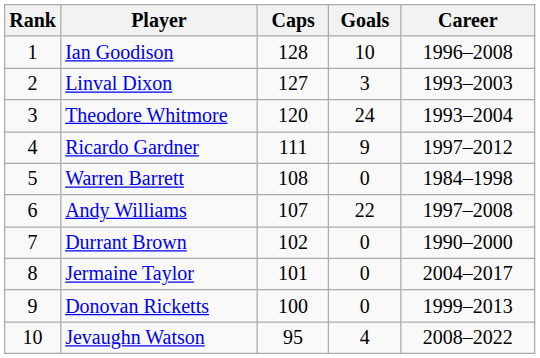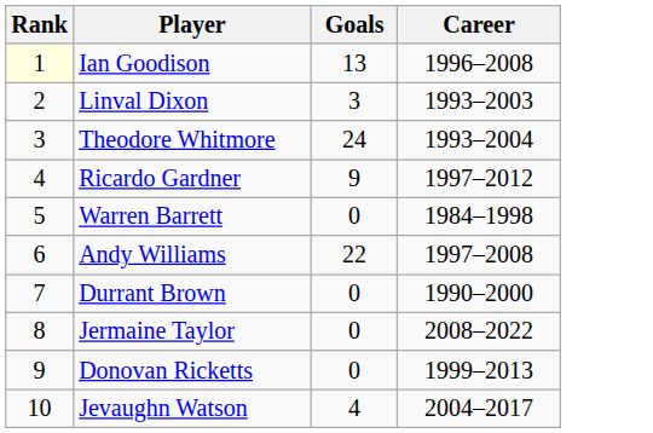- column: Caps | 128 | 127 | 120 | 111 | 108 | 107 | 102 | 101 | 100 | 95
Ian Goodison | Rank: no background -> lightyellow background
Ian Goodison | Goals: 10 -> 13
Jermaine Taylor | Career: 2004–2017 -> 2008–2022
Jevaughn Watson | Career: 2008–2022 -> 2004–2017
